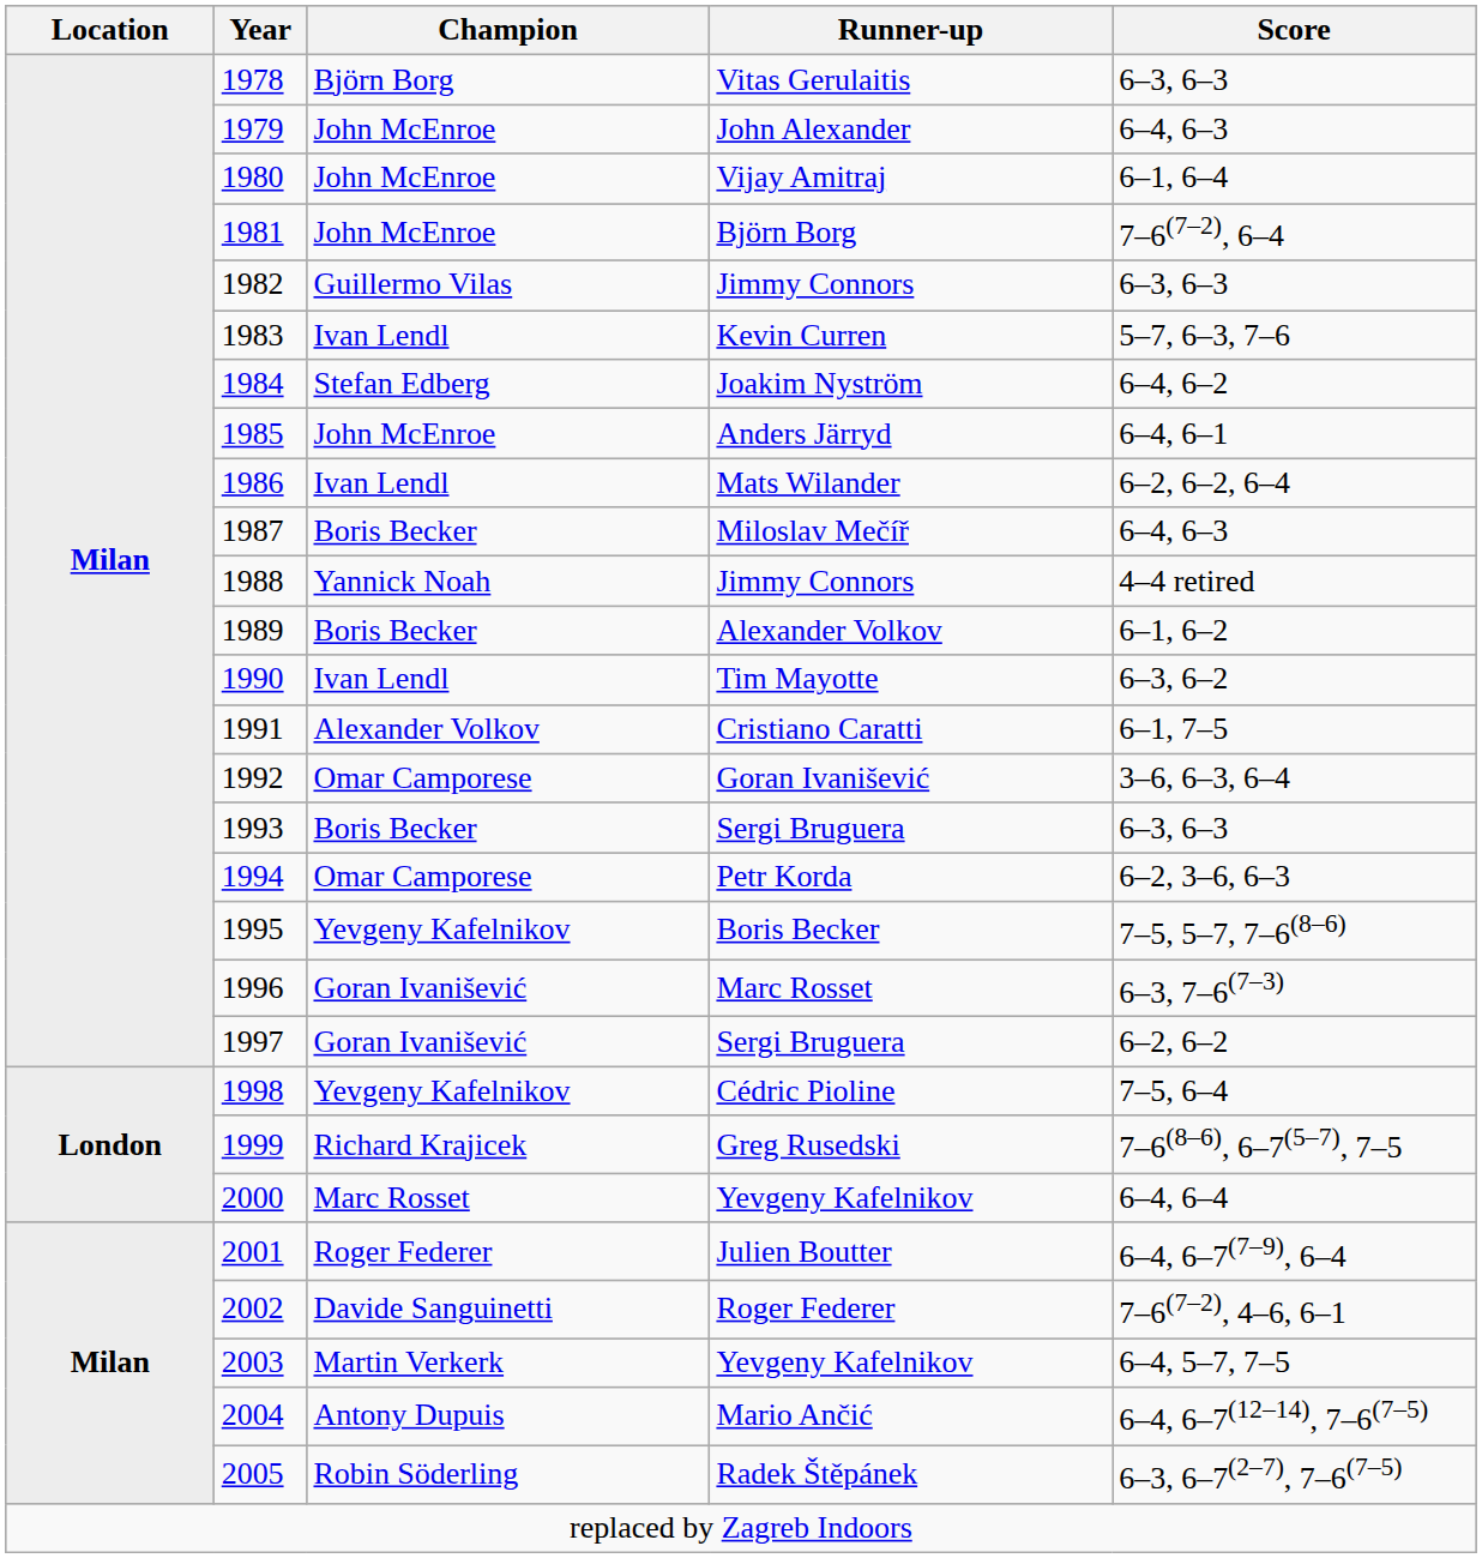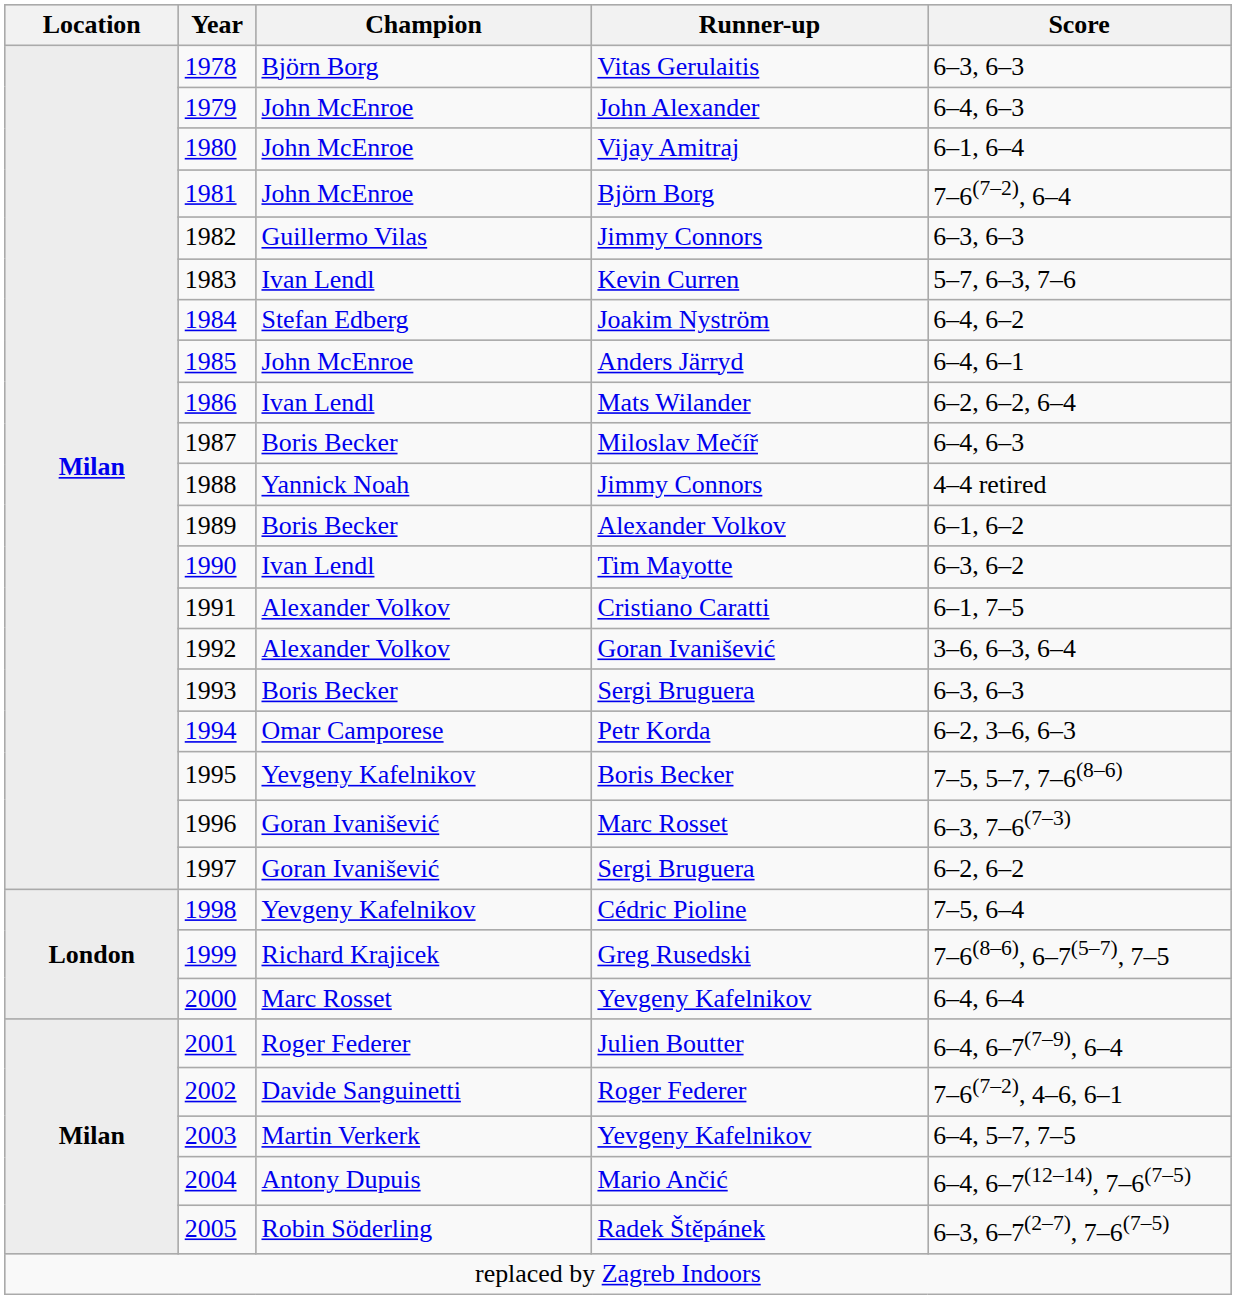1992 | Champion: Omar Camporese -> Alexander Volkov
